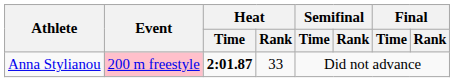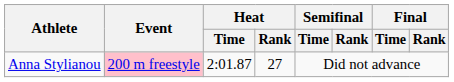Anna Stylianou | Heat / Time: bold -> normal
Anna Stylianou | Heat / Rank: 33 -> 27
